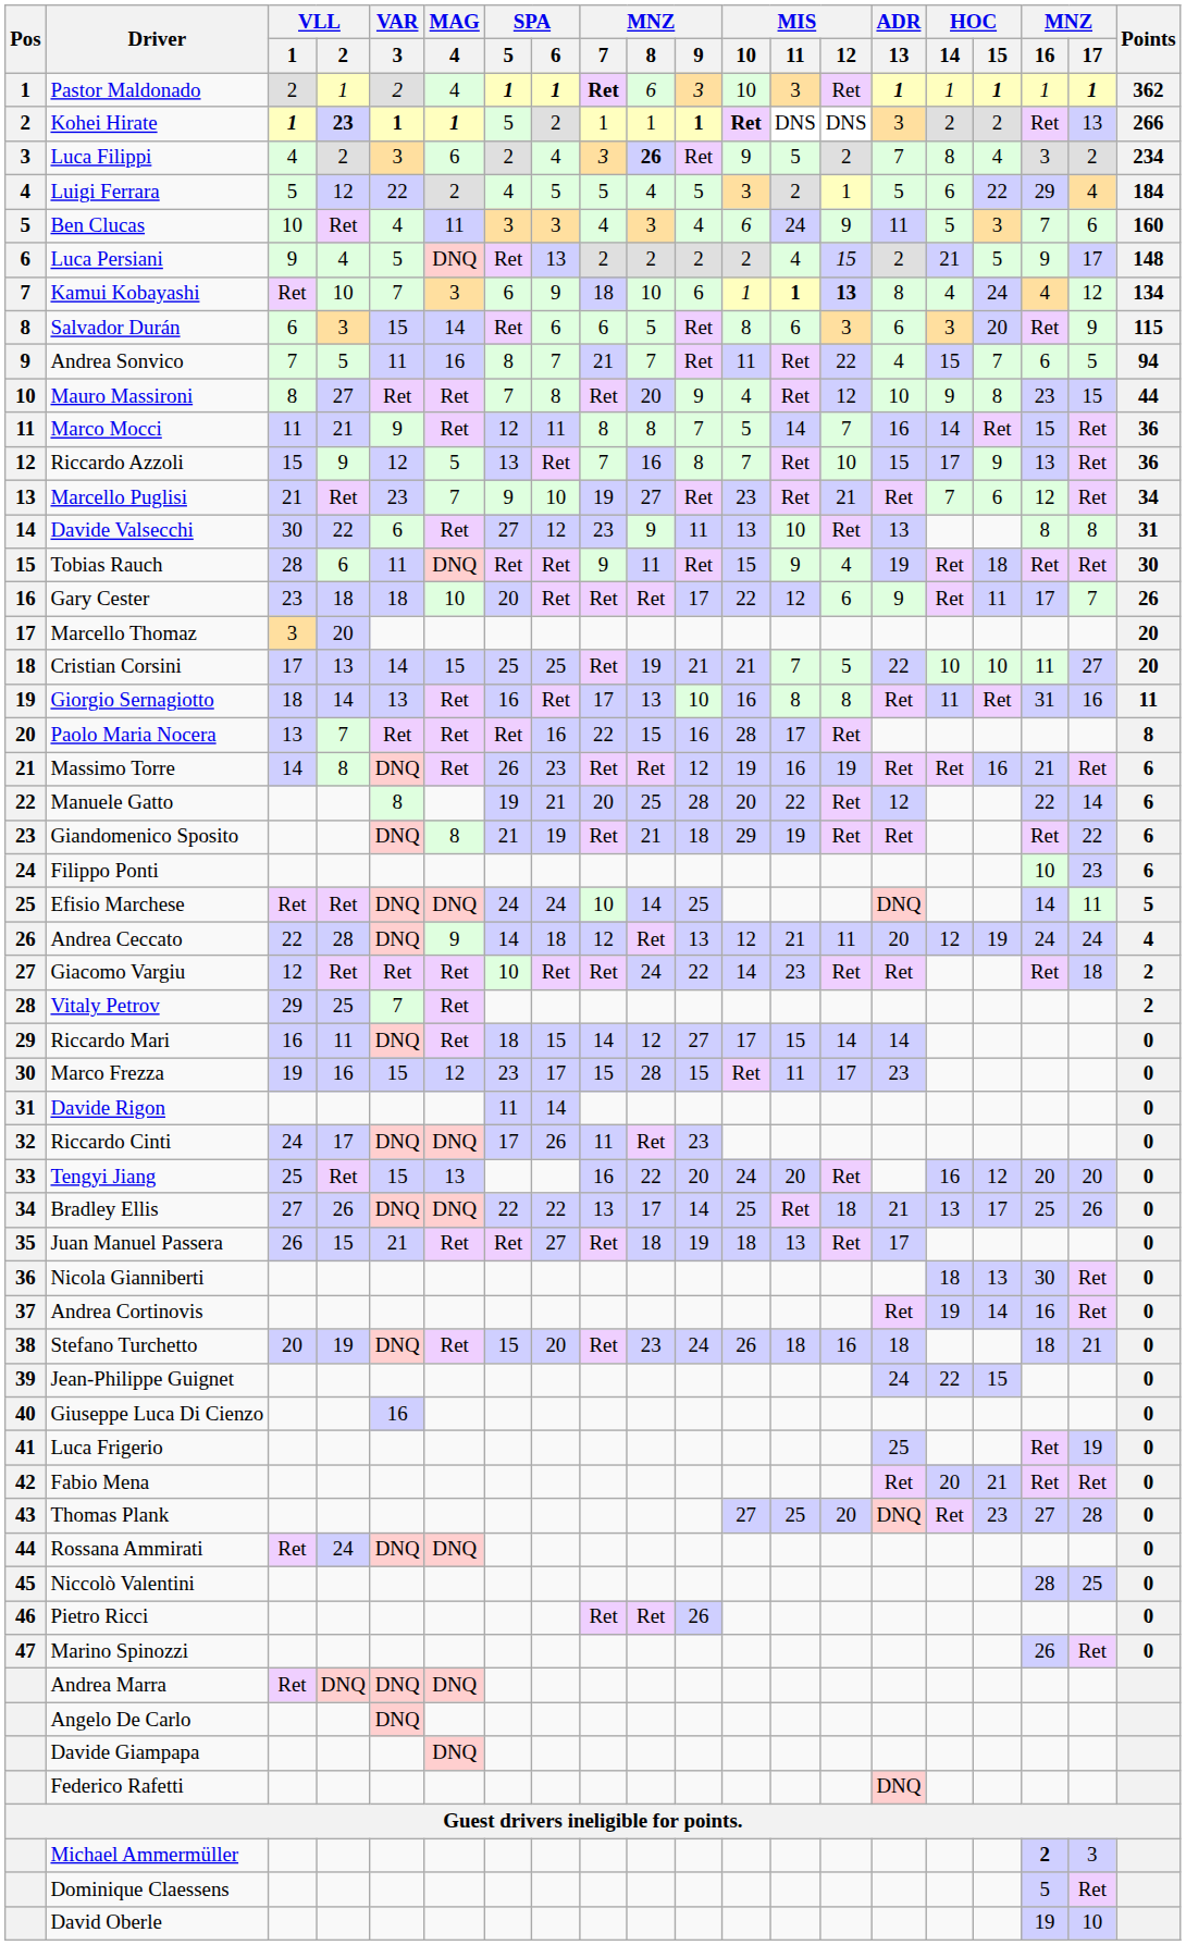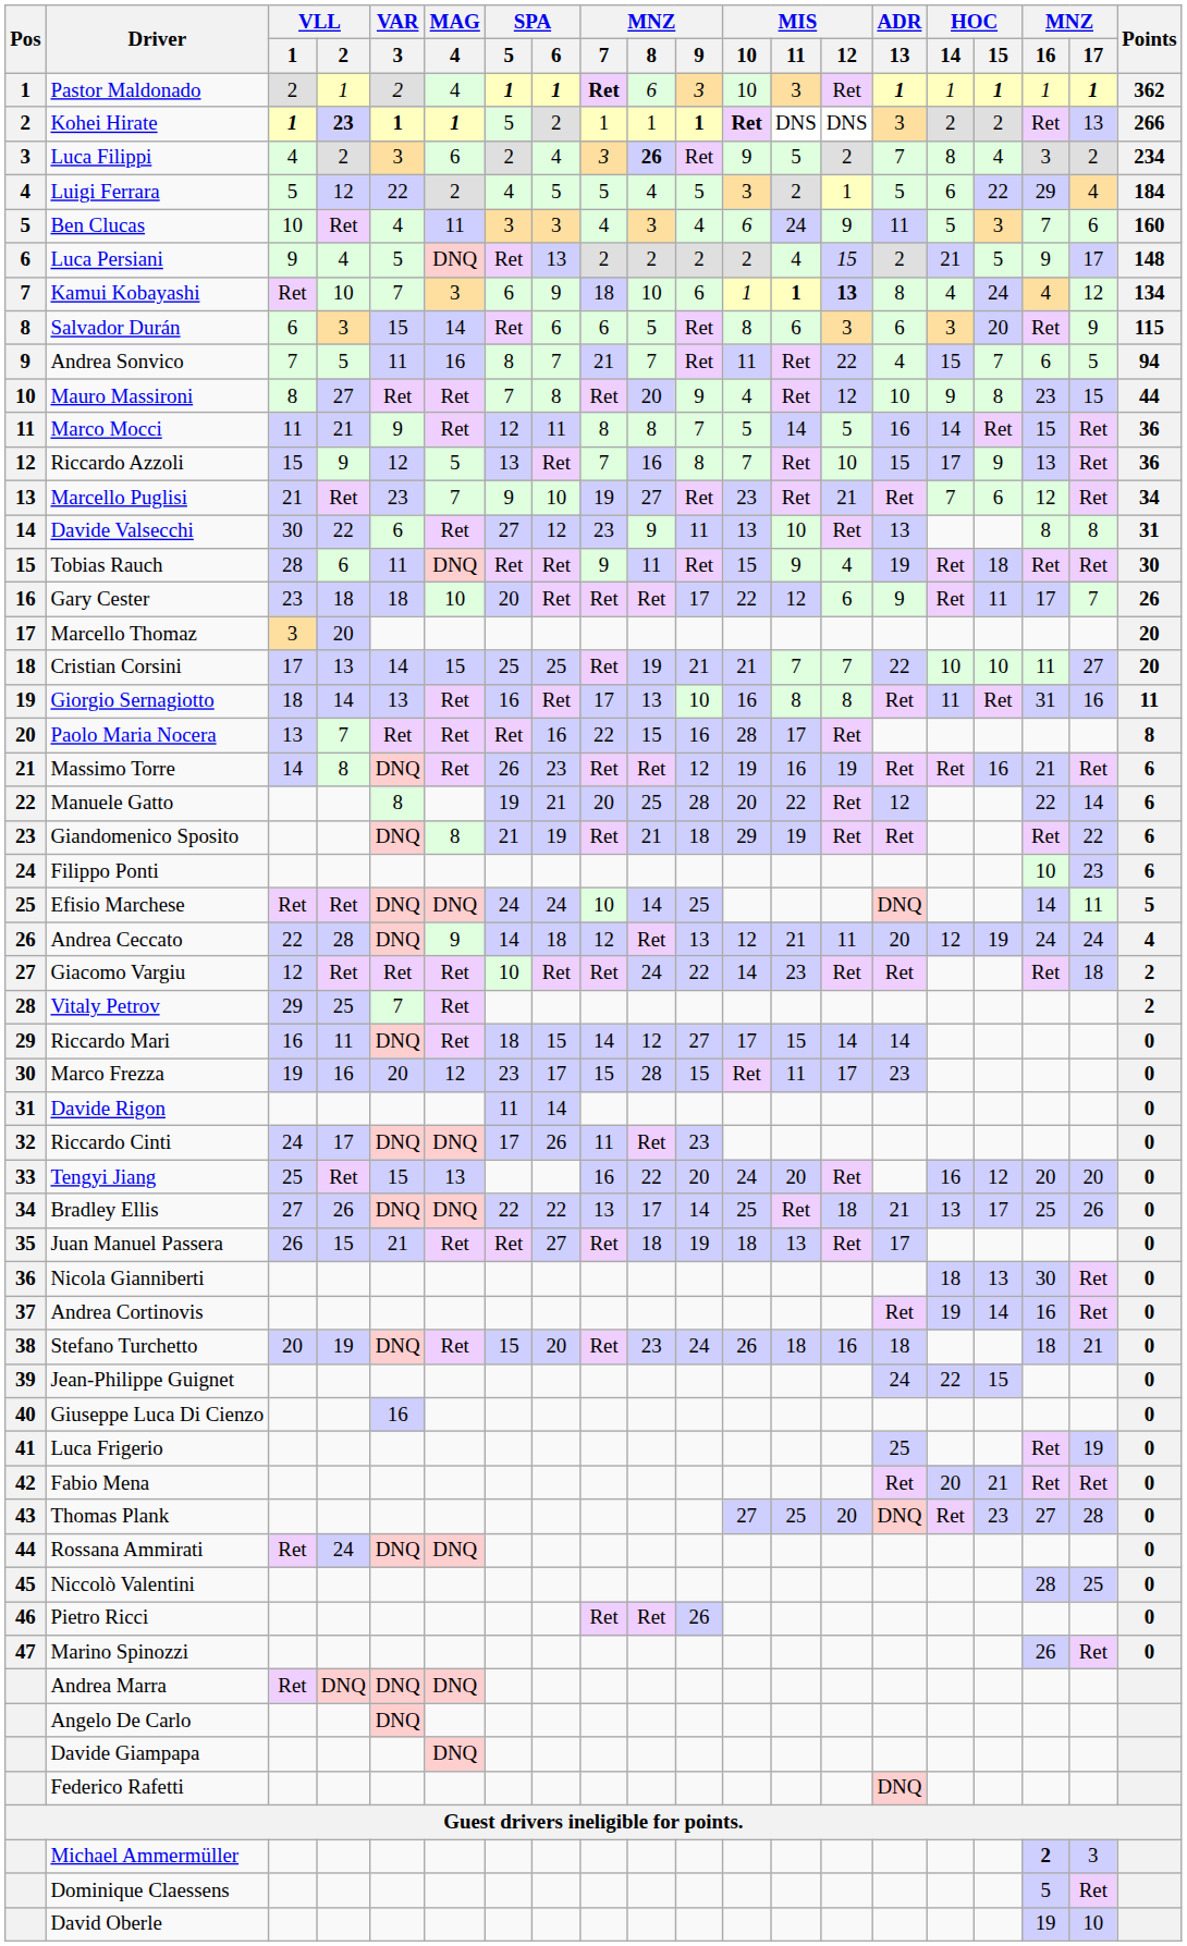Marco Mocci | MIS / 12: 7 -> 5
Cristian Corsini | MIS / 12: 5 -> 7
Marco Frezza | VAR / 3: 15 -> 20
